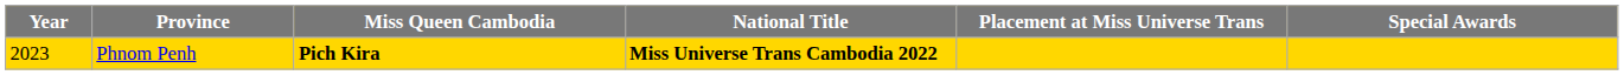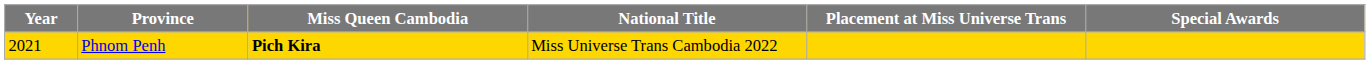Phnom Penh | Year: 2023 -> 2021
Phnom Penh | National Title: bold -> normal
